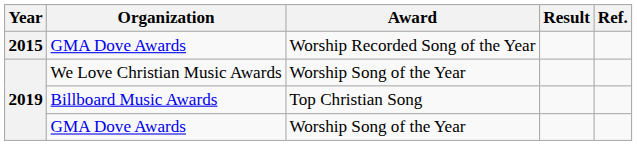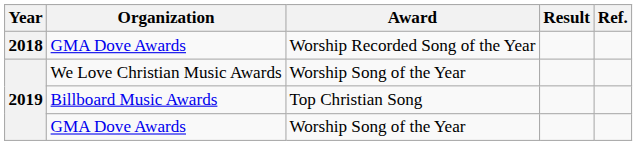GMA Dove Awards / Worship Recorded Song of the Year | Year: 2015 -> 2018
